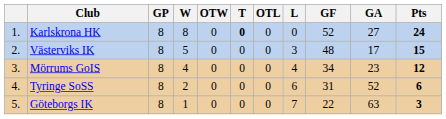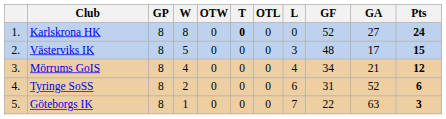Mörrums GoIS | GA: 23 -> 21
